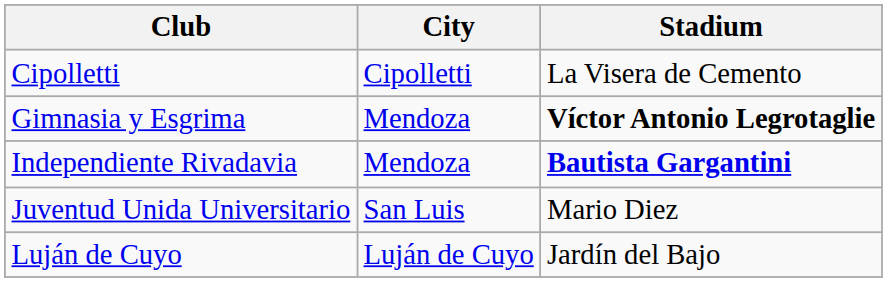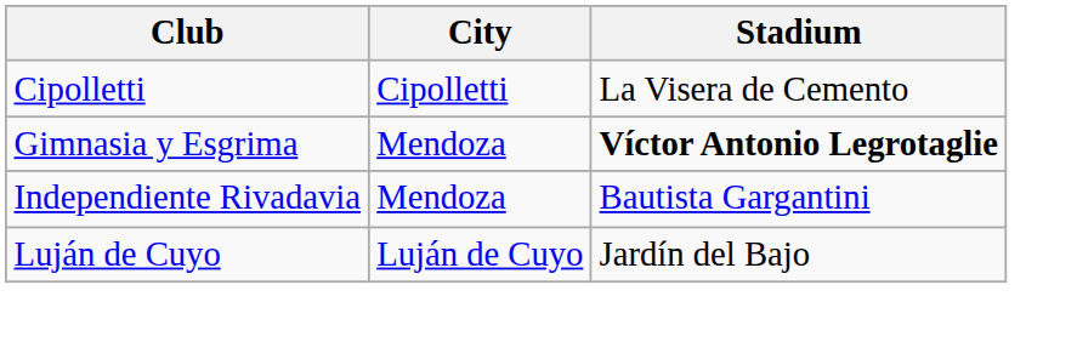Independiente Rivadavia | Stadium: bold -> normal
- row: Juventud Unida Universitario | San Luis | Mario Diez
